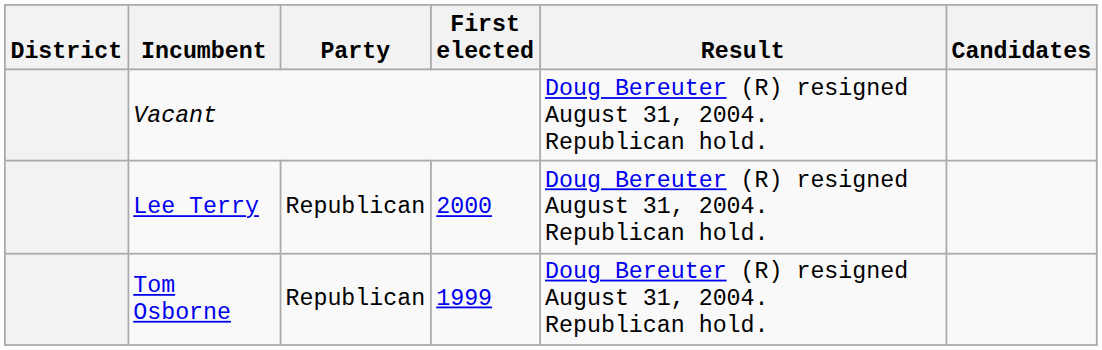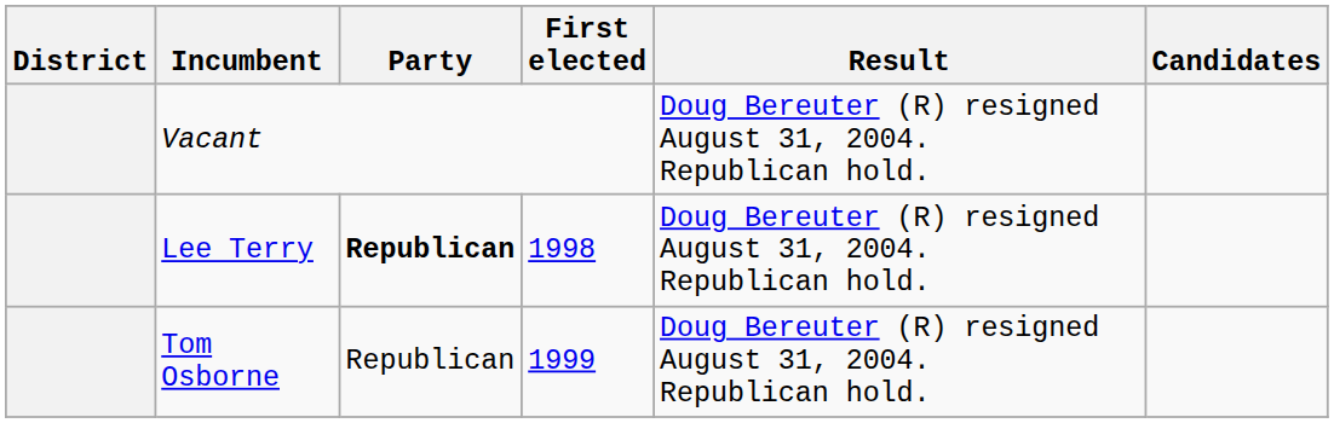Lee Terry | Party: normal -> bold
Lee Terry | First elected: 2000 -> 1998
